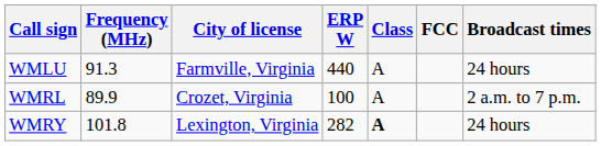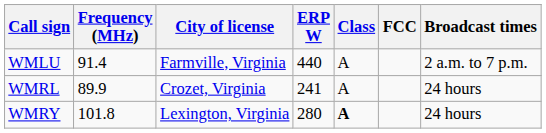WMLU | Frequency (MHz): 91.3 -> 91.4
WMLU | Broadcast times: 24 hours -> 2 a.m. to 7 p.m.
WMRL | ERP W: 100 -> 241
WMRL | Broadcast times: 2 a.m. to 7 p.m. -> 24 hours
WMRY | ERP W: 282 -> 280
